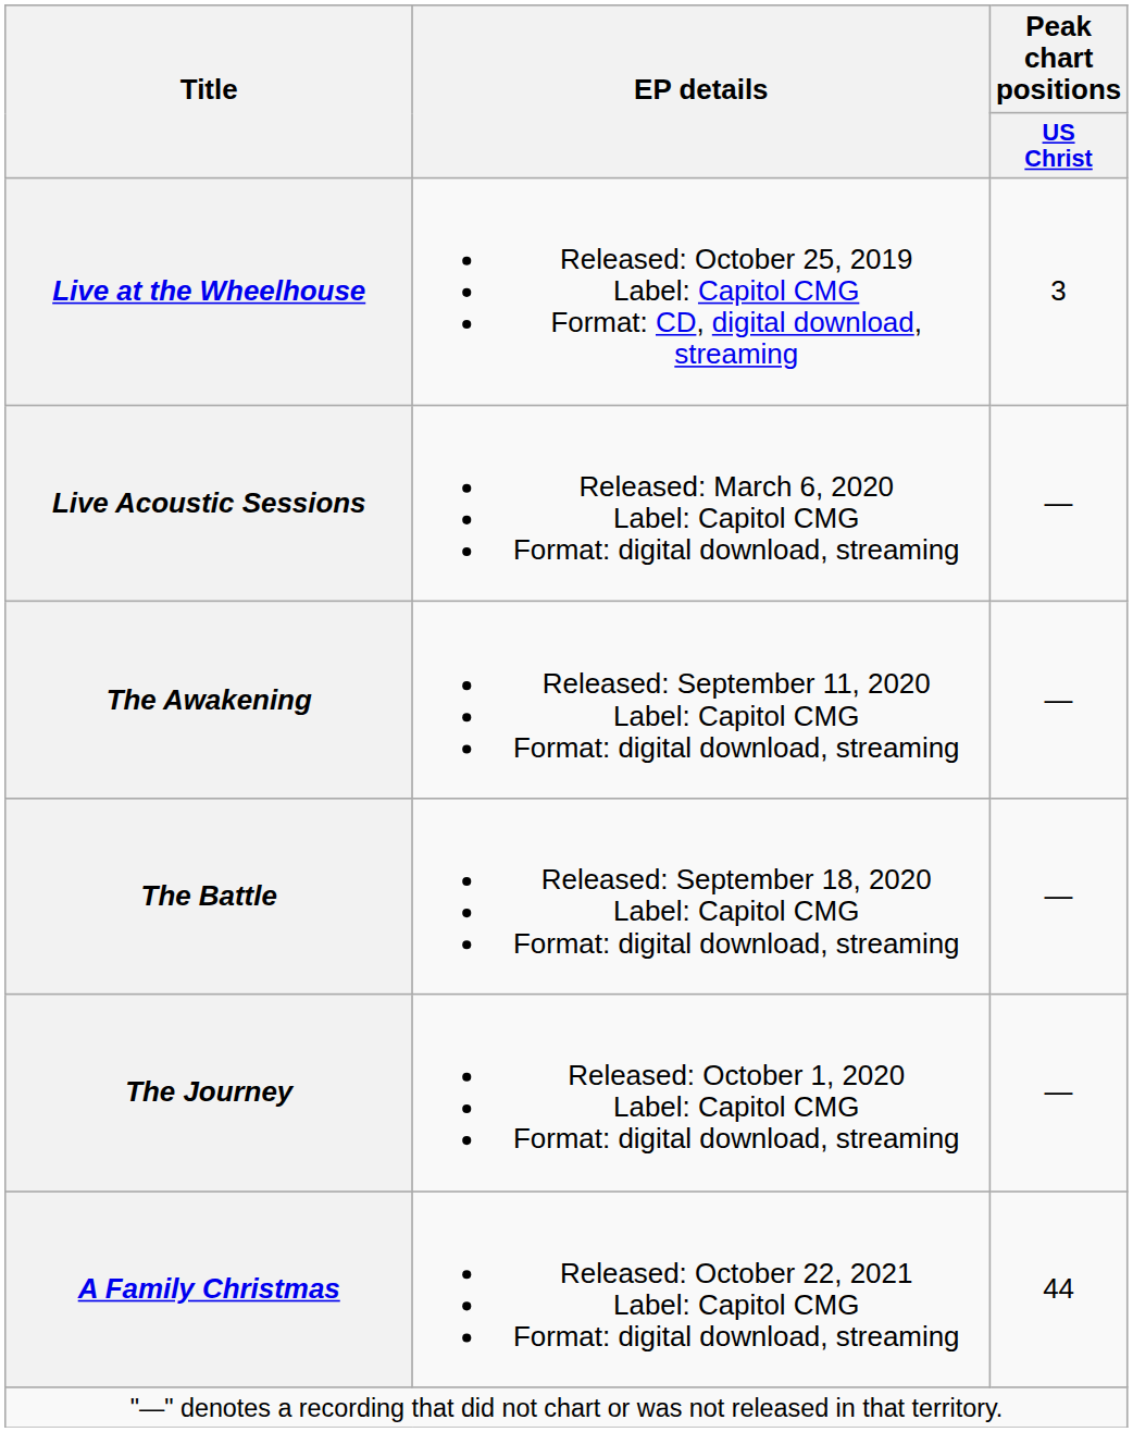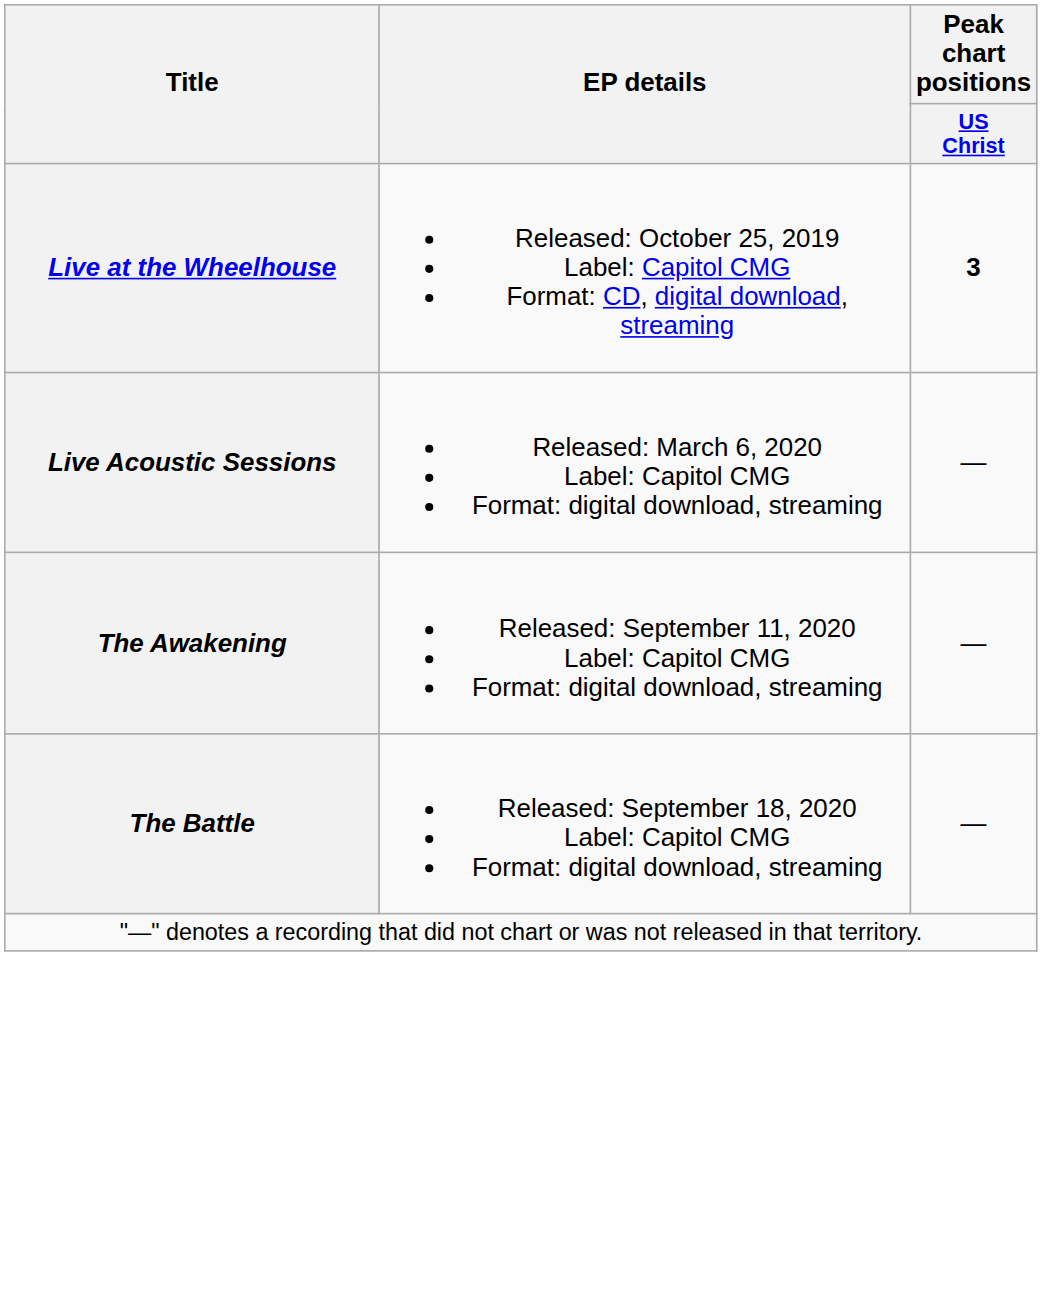Live at the Wheelhouse | Peak chart positions / US Christ: normal -> bold
- row: The Journey | Released: October 1, 2020 Label: Capitol CMG Format: digital download, streaming | —
- row: A Family Christmas | Released: October 22, 2021 Label: Capitol CMG Format: digital download, streaming | 44
